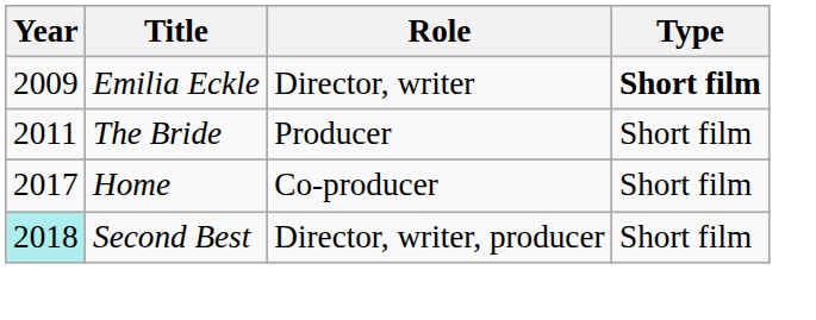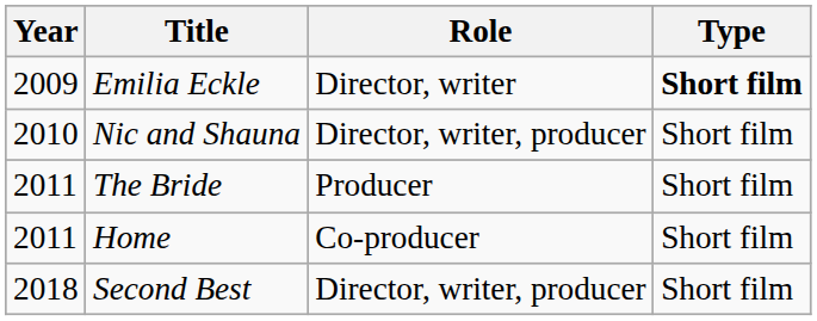+ row: 2010 | Nic and Shauna | Director, writer, producer | Short film
Home | Year: 2017 -> 2011
Second Best | Year: paleturquoise background -> no background
